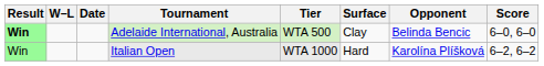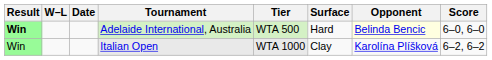Adelaide International, Australia | Surface: Clay -> Hard
Adelaide International, Australia | Opponent: no background -> lightyellow background
Italian Open | Surface: Hard -> Clay
